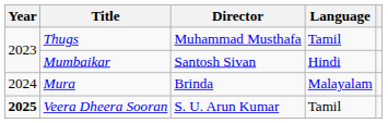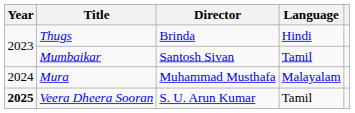Thugs | Director: Muhammad Musthafa -> Brinda
Thugs | Language: Tamil -> Hindi
Mumbaikar | Language: Hindi -> Tamil
Mura | Director: Brinda -> Muhammad Musthafa
